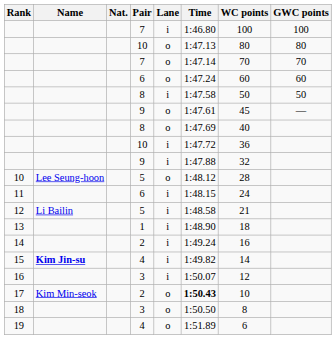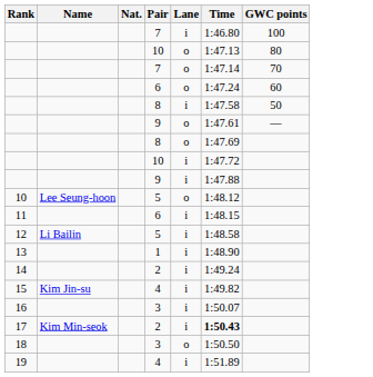- column: WC points | 100 | 80 | 70 | 60 | 50 | 45 | 40 | 36 | 32 | 28 | 24 | 21 | 18 | 16 | 14 | 12 | 10 | 8 | 6
15 | Name: bold -> normal
17 | Lane: o -> i
19 | Lane: o -> i
